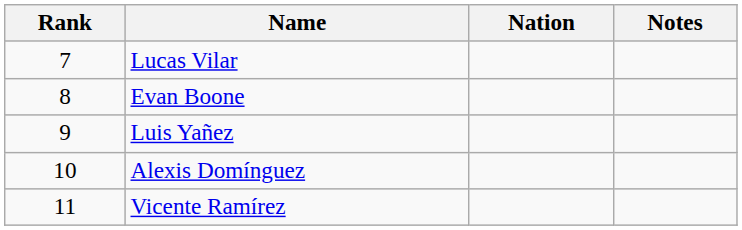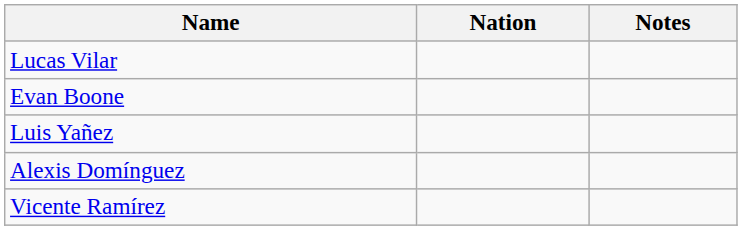- column: Rank | 7 | 8 | 9 | 10 | 11
